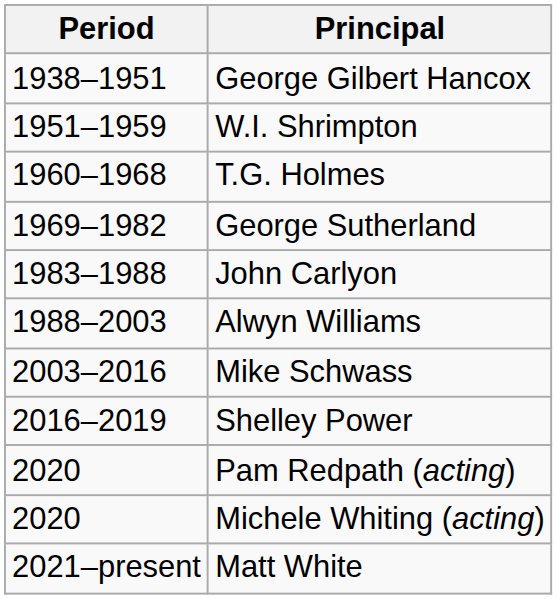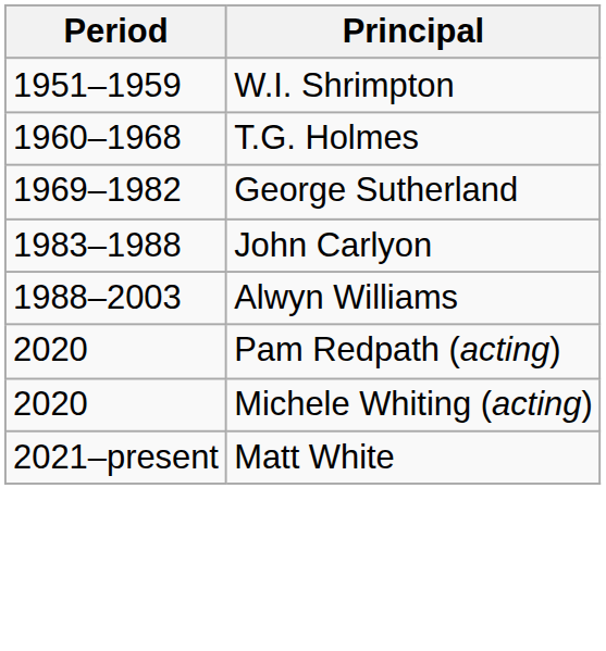- row: 1938–1951 | George Gilbert Hancox
- row: 2003–2016 | Mike Schwass
- row: 2016–2019 | Shelley Power
